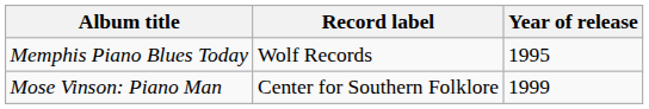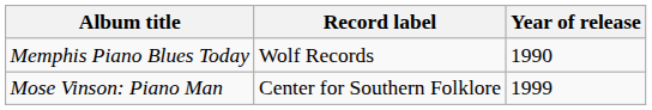Memphis Piano Blues Today | Year of release: 1995 -> 1990
